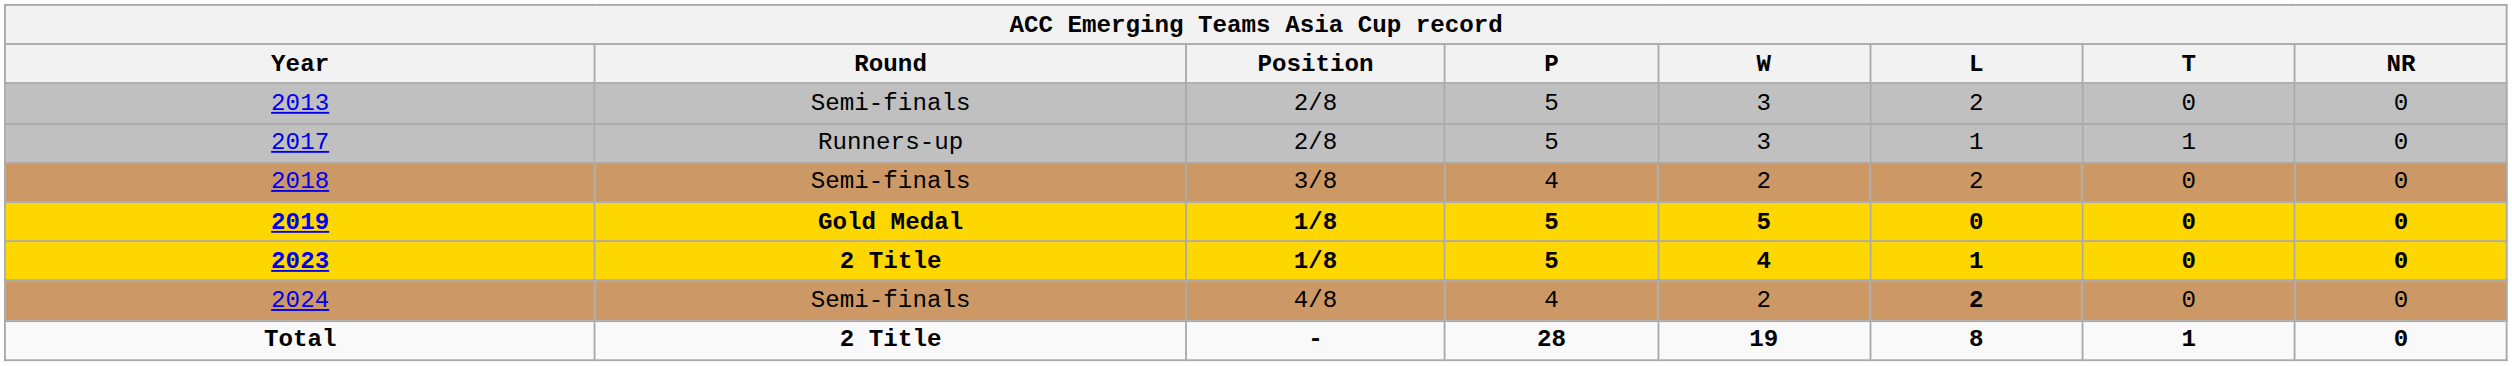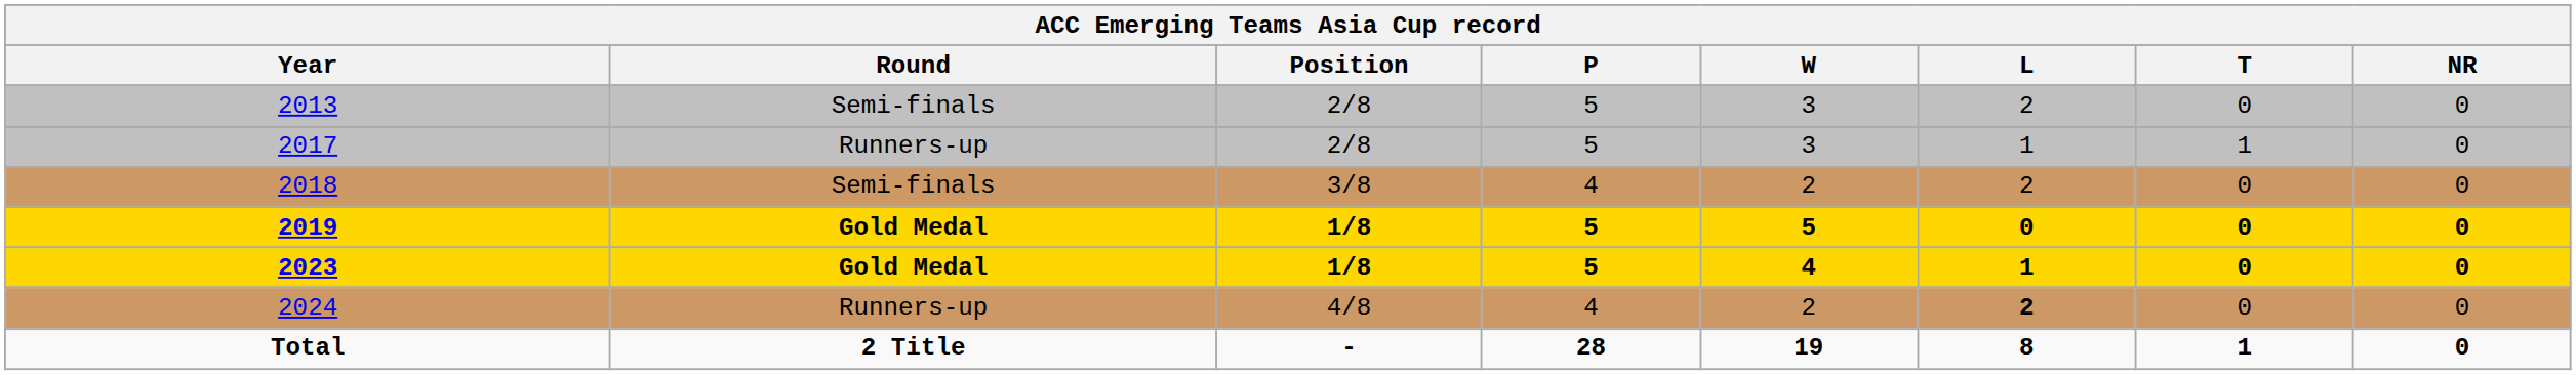2023 | Round: 2 Title -> Gold Medal
2024 | Round: Semi-finals -> Runners-up
